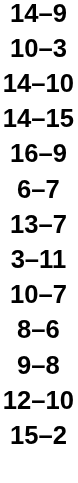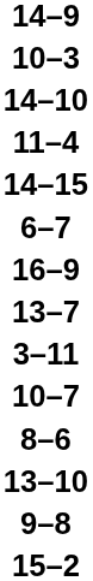+ row: 11–4
rows swapped: 6–7 <-> 16–9
+ row: 13–10
- row: 12–10
